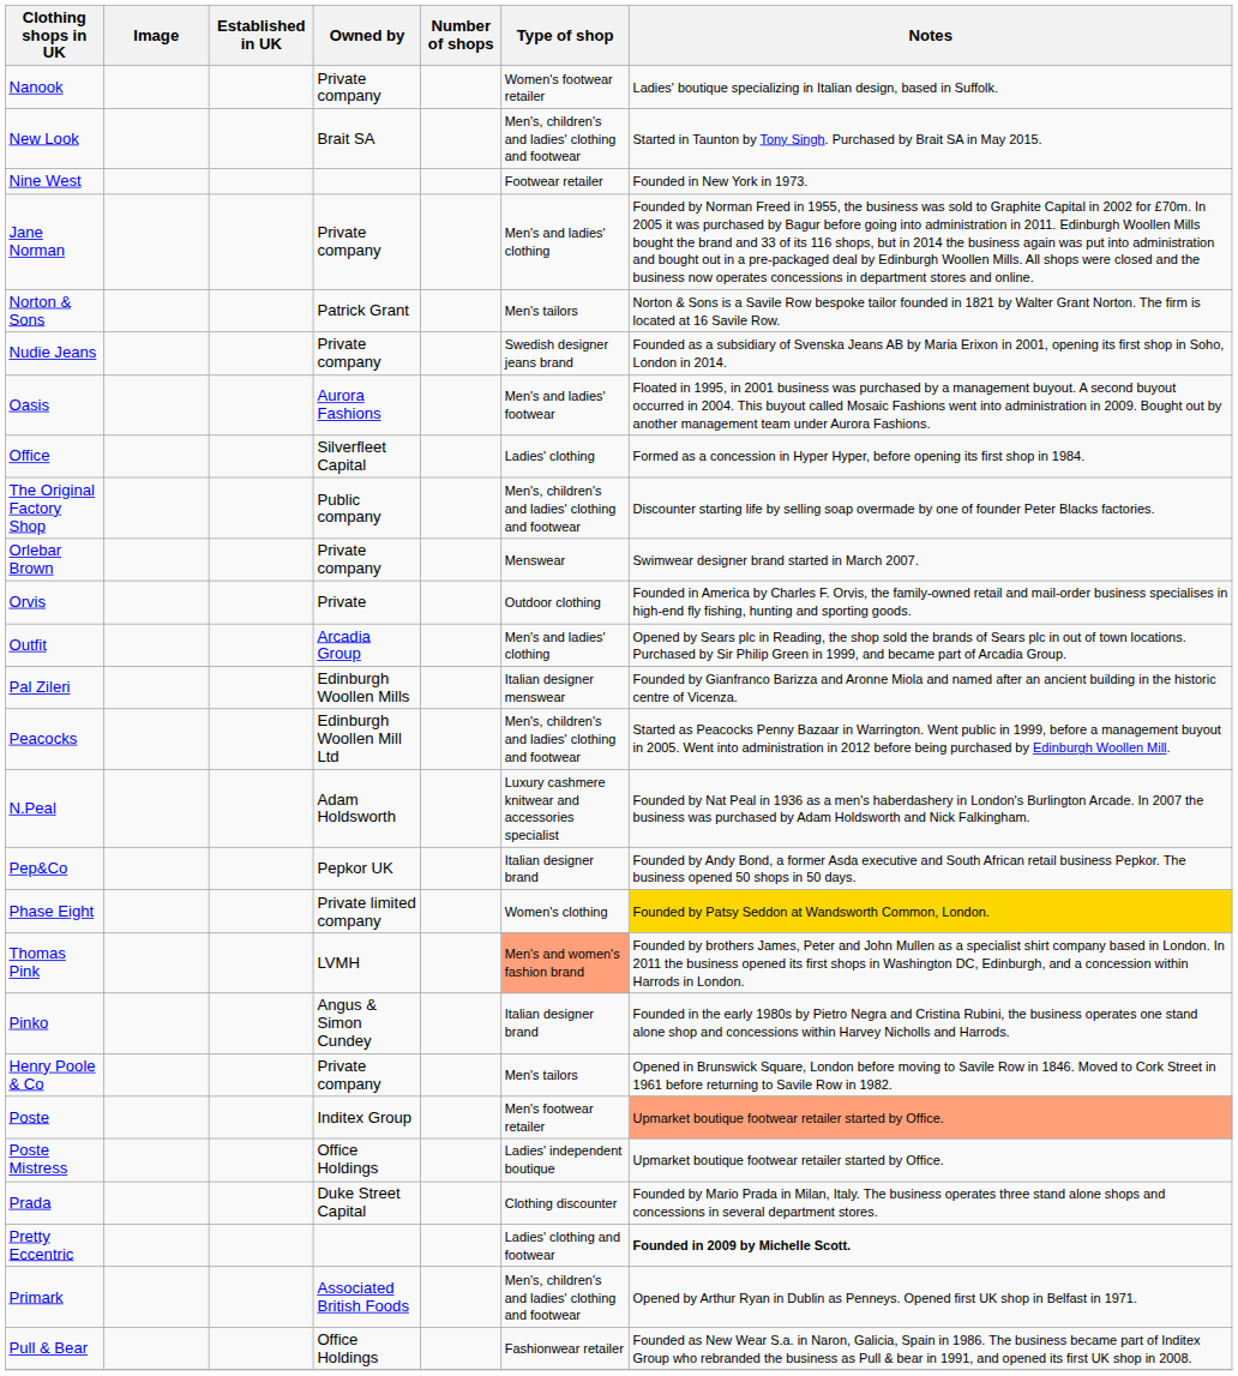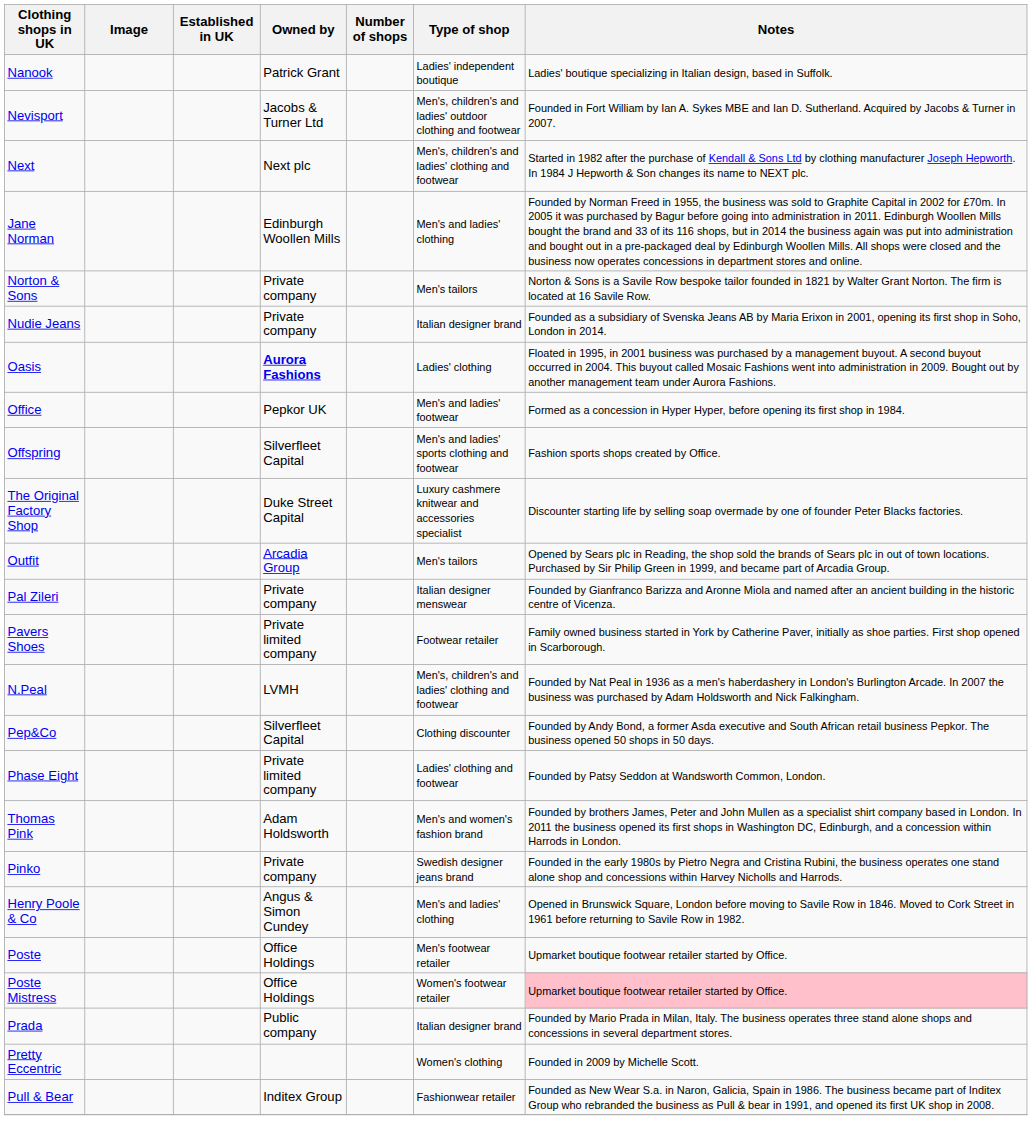Nanook | Owned by: Private company -> Patrick Grant
Nanook | Type of shop: Women's footwear retailer -> Ladies' independent boutique
+ row: Nevisport | Jacobs & Turner Ltd | Men's, children's and ladies' outdoor clothing and footwear | Founded in Fort William by Ian A. Sykes MBE and Ian D. Sutherland. Acquired by Jacobs & Turner in 2007.
- row: New Look | Brait SA | Men's, children's and ladies' clothing and footwear | Started in Taunton by Tony Singh. Purchased by Brait SA in May 2015.
+ row: Next | Next plc | Men's, children's and ladies' clothing and footwear | Started in 1982 after the purchase of Kendall & Sons Ltd by clothing manufacturer Joseph Hepworth. In 1984 J Hepworth & Son changes its name to NEXT plc.
- row: Nine West | Footwear retailer | Founded in New York in 1973.
Jane Norman | Owned by: Private company -> Edinburgh Woollen Mills
Norton & Sons | Owned by: Patrick Grant -> Private company
Nudie Jeans | Type of shop: Swedish designer jeans brand -> Italian designer brand
Oasis | Owned by: normal -> bold
Oasis | Type of shop: Men's and ladies' footwear -> Ladies' clothing
Office | Owned by: Silverfleet Capital -> Pepkor UK
Office | Type of shop: Ladies' clothing -> Men's and ladies' footwear
+ row: Offspring | Silverfleet Capital | Men's and ladies' sports clothing and footwear | Fashion sports shops created by Office.
The Original Factory Shop | Owned by: Public company -> Duke Street Capital
The Original Factory Shop | Type of shop: Men's, children's and ladies' clothing and footwear -> Luxury cashmere knitwear and accessories specialist
- row: Orlebar Brown | Private company | Menswear | Swimwear designer brand started in March 2007.
- row: Orvis | Private | Outdoor clothing | Founded in America by Charles F. Orvis, the family-owned retail and mail-order business specialises in high-end fly fishing, hunting and sporting goods.
Outfit | Type of shop: Men's and ladies' clothing -> Men's tailors
Pal Zileri | Owned by: Edinburgh Woollen Mills -> Private company
+ row: Pavers Shoes | Private limited company | Footwear retailer | Family owned business started in York by Catherine Paver, initially as shoe parties. First shop opened in Scarborough.
- row: Peacocks | Edinburgh Woollen Mill Ltd | Men's, children's and ladies' clothing and footwear | Started as Peacocks Penny Bazaar in Warrington. Went public in 1999, before a management buyout in 2005. Went into administration in 2012 before being purchased by Edinburgh Woollen Mill.
N.Peal | Owned by: Adam Holdsworth -> LVMH
N.Peal | Type of shop: Luxury cashmere knitwear and accessories specialist -> Men's, children's and ladies' clothing and footwear
Pep&Co | Owned by: Pepkor UK -> Silverfleet Capital
Pep&Co | Type of shop: Italian designer brand -> Clothing discounter
Phase Eight | Type of shop: Women's clothing -> Ladies' clothing and footwear
Phase Eight | Notes: gold background -> no background
Thomas Pink | Owned by: LVMH -> Adam Holdsworth
Thomas Pink | Type of shop: lightsalmon background -> no background
Pinko | Owned by: Angus & Simon Cundey -> Private company
Pinko | Type of shop: Italian designer brand -> Swedish designer jeans brand
Henry Poole & Co | Owned by: Private company -> Angus & Simon Cundey
Henry Poole & Co | Type of shop: Men's tailors -> Men's and ladies' clothing
Poste | Owned by: Inditex Group -> Office Holdings
Poste | Notes: lightsalmon background -> no background
Poste Mistress | Type of shop: Ladies' independent boutique -> Women's footwear retailer
Poste Mistress | Notes: no background -> pink background
Prada | Owned by: Duke Street Capital -> Public company
Prada | Type of shop: Clothing discounter -> Italian designer brand
Pretty Eccentric | Type of shop: Ladies' clothing and footwear -> Women's clothing
Pretty Eccentric | Notes: bold -> normal
- row: Primark | Associated British Foods | Men's, children's and ladies' clothing and footwear | Opened by Arthur Ryan in Dublin as Penneys. Opened first UK shop in Belfast in 1971.
Pull & Bear | Owned by: Office Holdings -> Inditex Group
